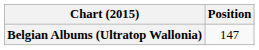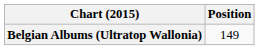Belgian Albums (Ultratop Wallonia) | Position: 147 -> 149
